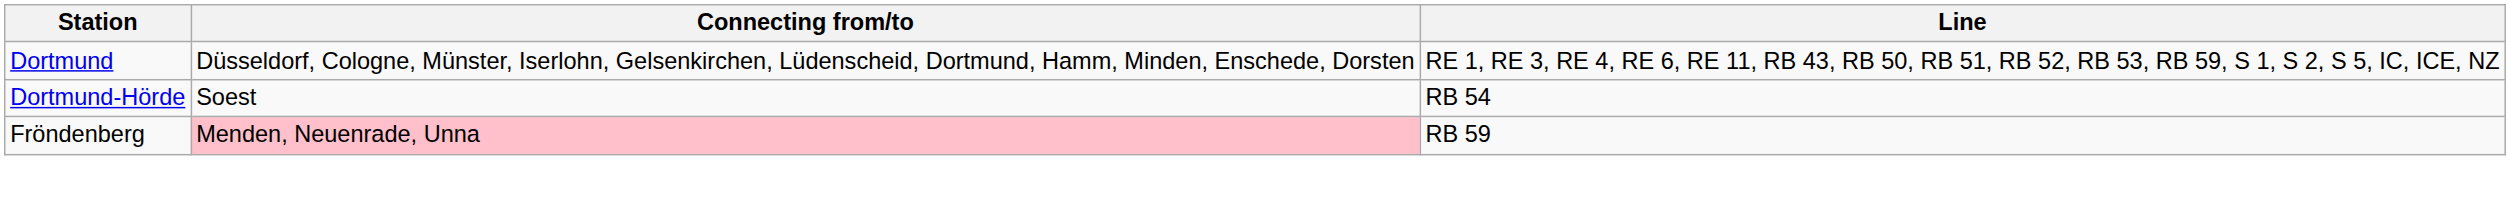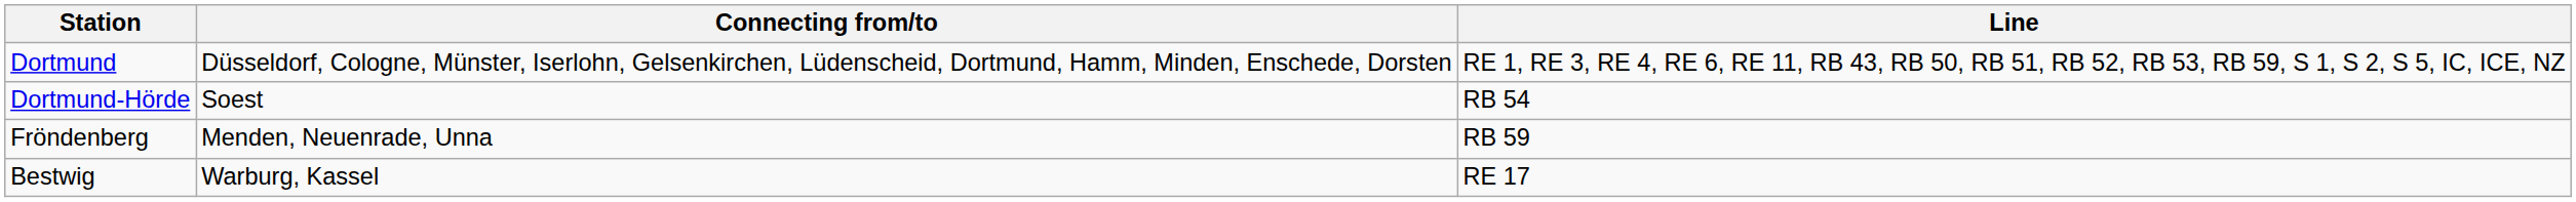Fröndenberg | Connecting from/to: pink background -> no background
+ row: Bestwig | Warburg, Kassel | RE 17
